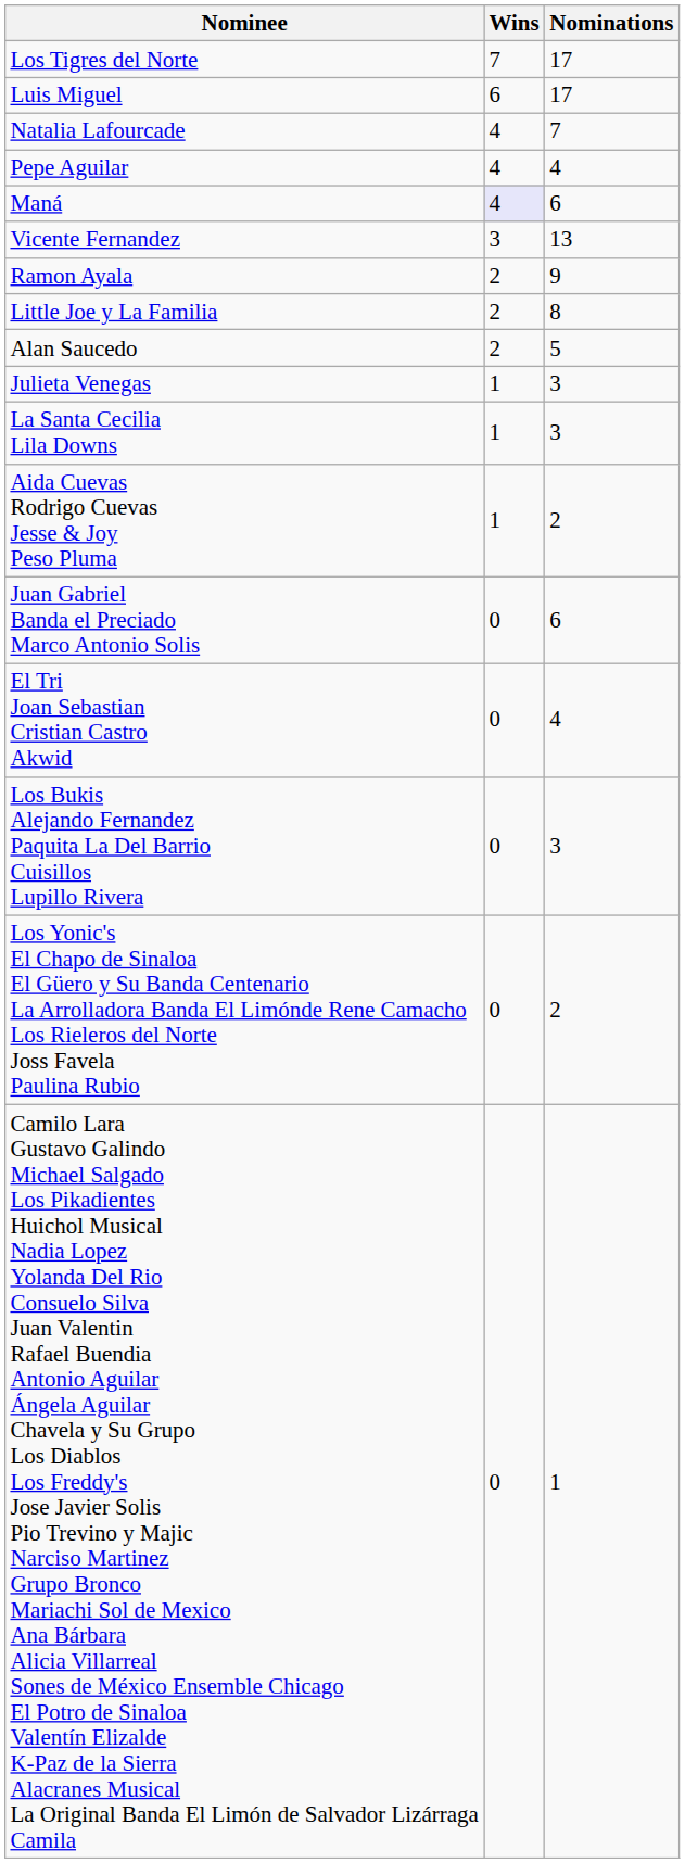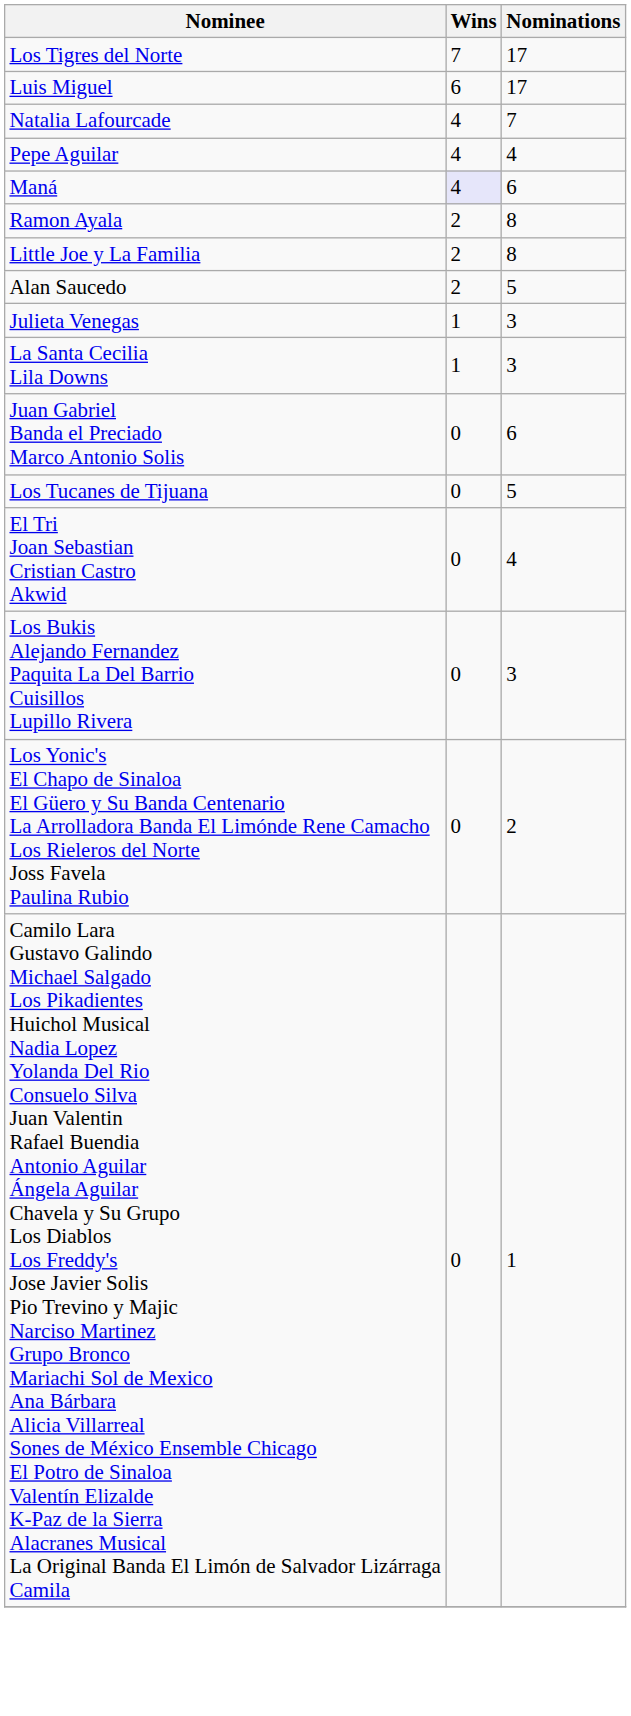- row: Vicente Fernandez | 3 | 13
Ramon Ayala | Nominations: 9 -> 8
- row: Aida Cuevas Rodrigo Cuevas Jesse & Joy Peso Pluma | 1 | 2
+ row: Los Tucanes de Tijuana | 0 | 5
